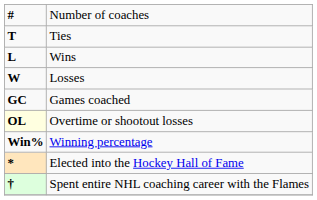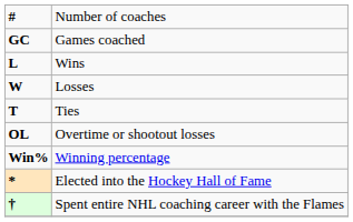rows swapped: Games coached <-> Ties
Overtime or shootout losses | column 1: lightyellow background -> no background
